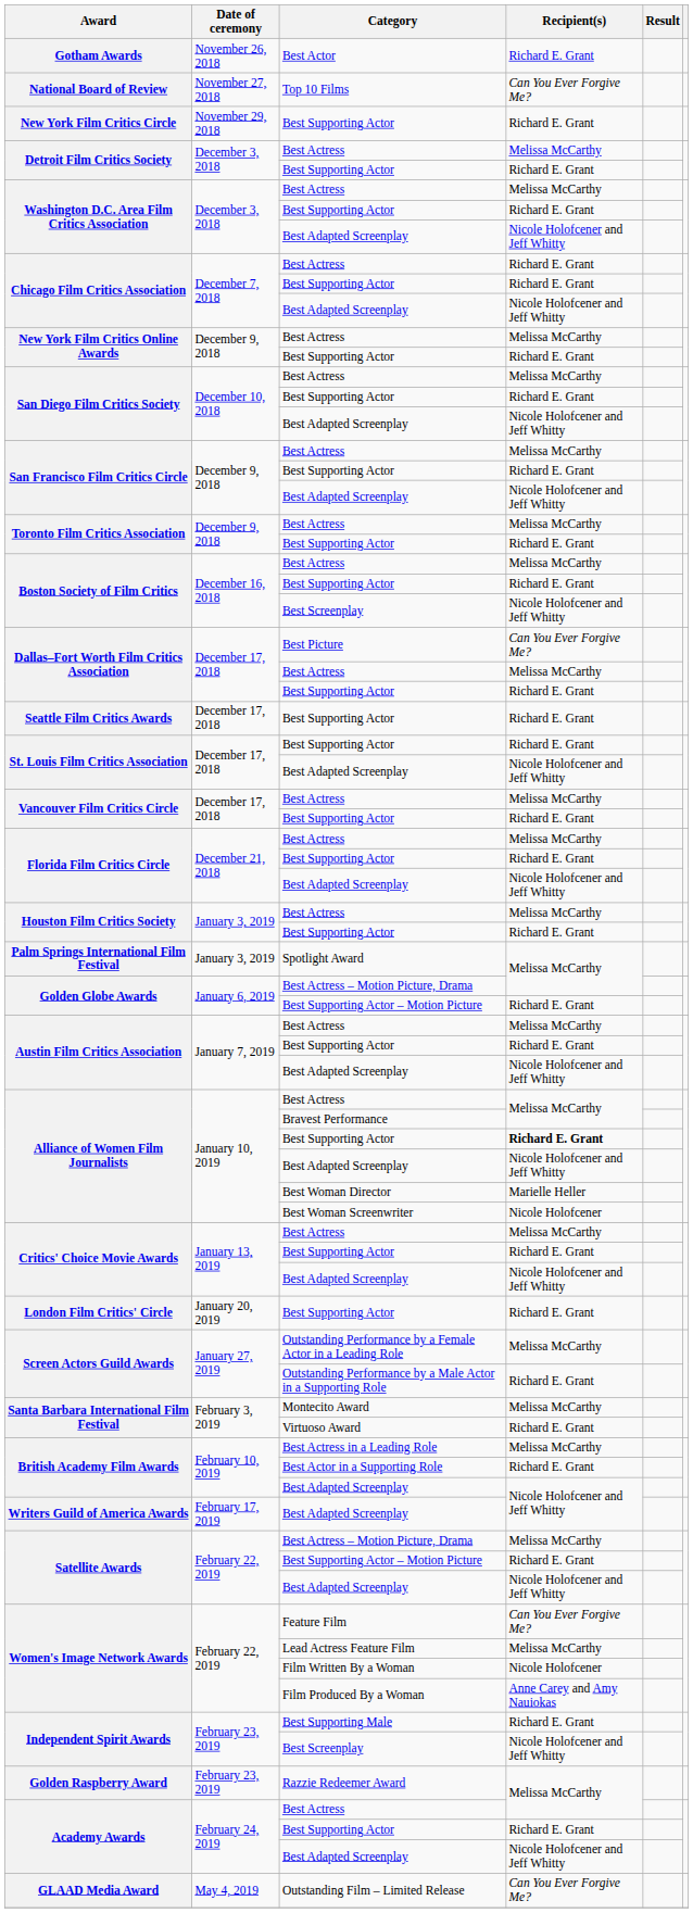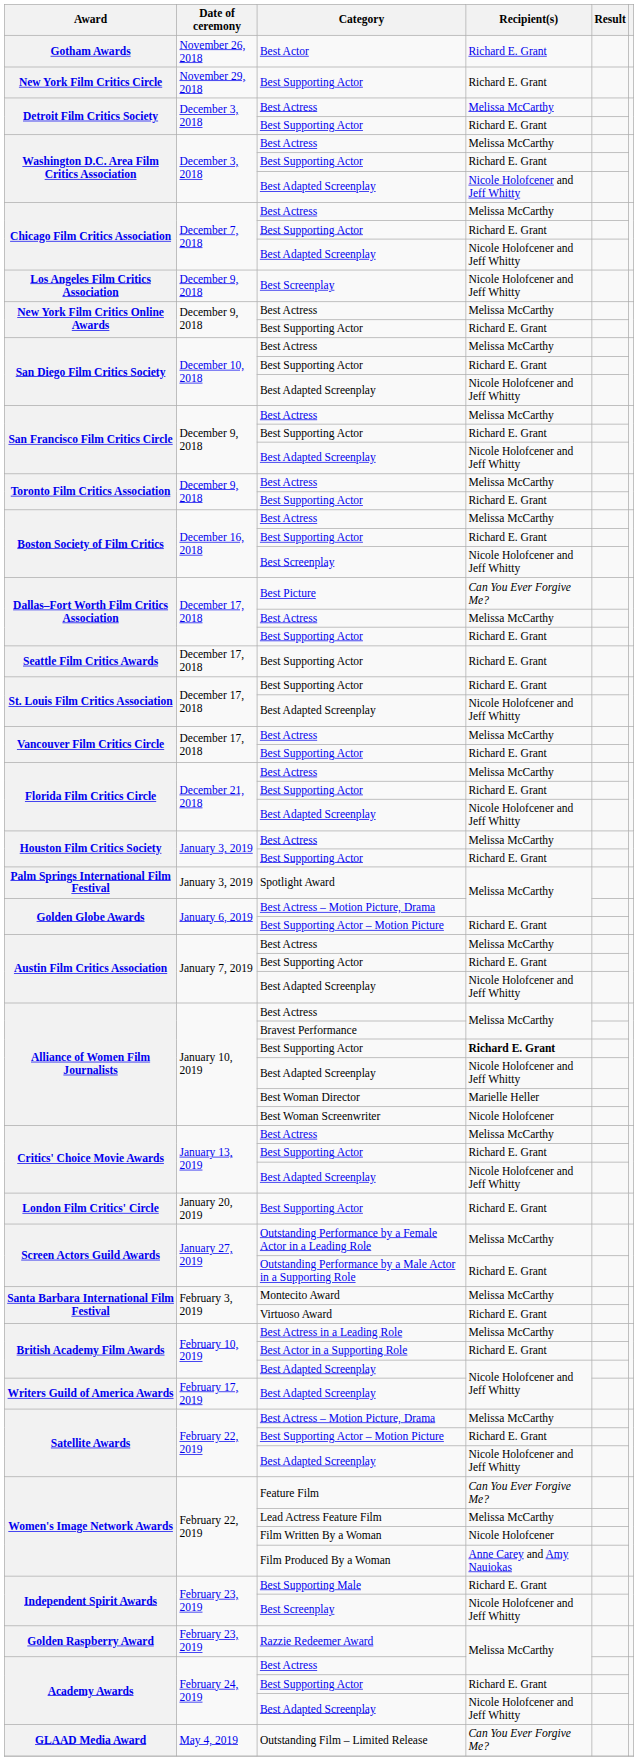- row: National Board of Review | November 27, 2018 | Top 10 Films | Can You Ever Forgive Me?
Chicago Film Critics Association / Best Actress | Recipient(s): Richard E. Grant -> Melissa McCarthy
+ row: Los Angeles Film Critics Association | December 9, 2018 | Best Screenplay | Nicole Holofcener and Jeff Whitty
